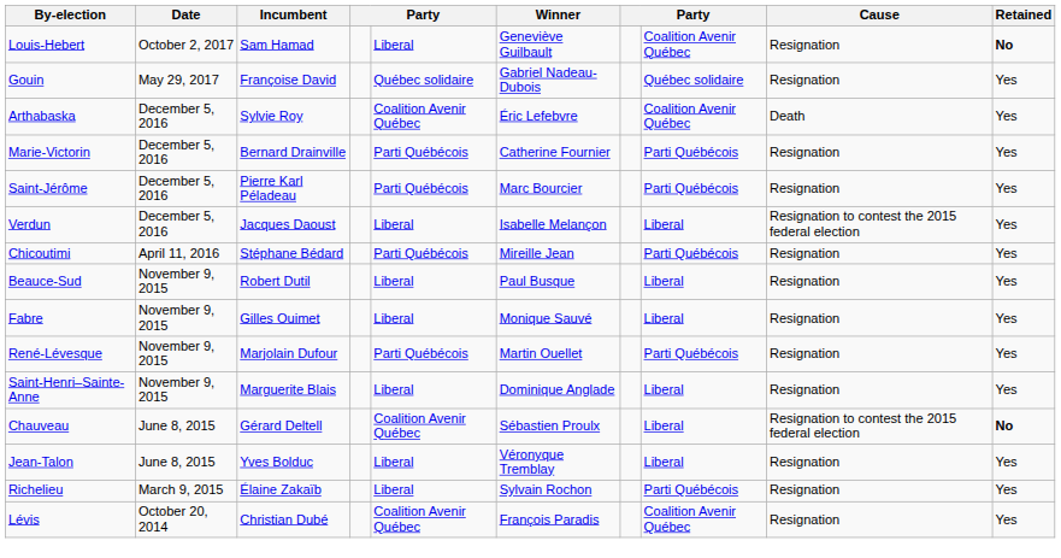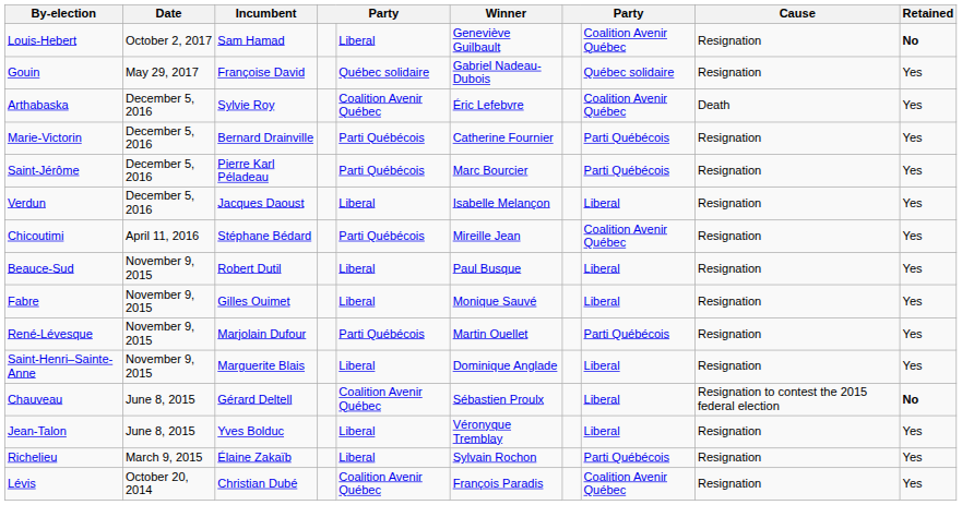Verdun | Cause: Resignation to contest the 2015 federal election -> Resignation
Chicoutimi | column 8: Parti Québécois -> Coalition Avenir Québec
